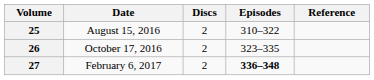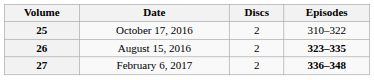- column: Reference
25 | Date: August 15, 2016 -> October 17, 2016
26 | Date: October 17, 2016 -> August 15, 2016
26 | Episodes: normal -> bold
